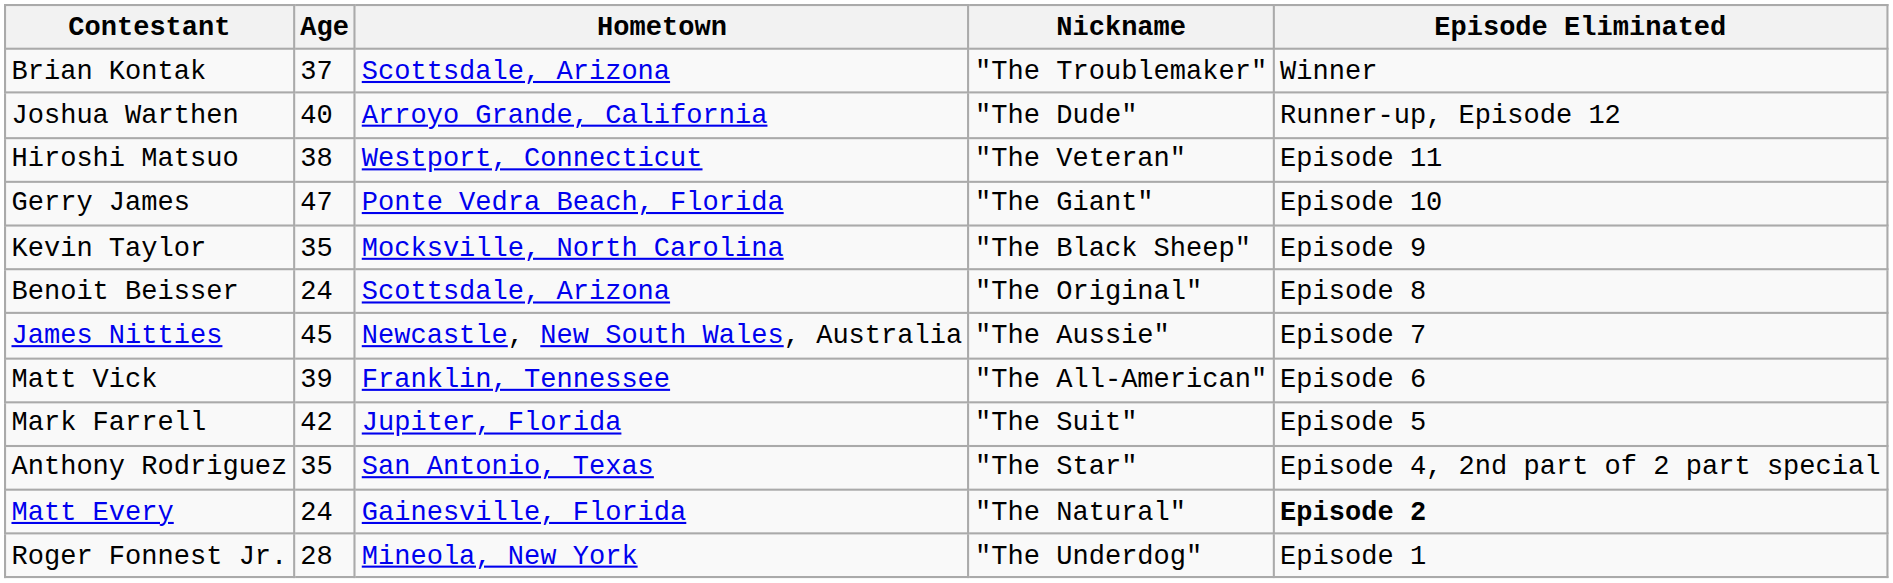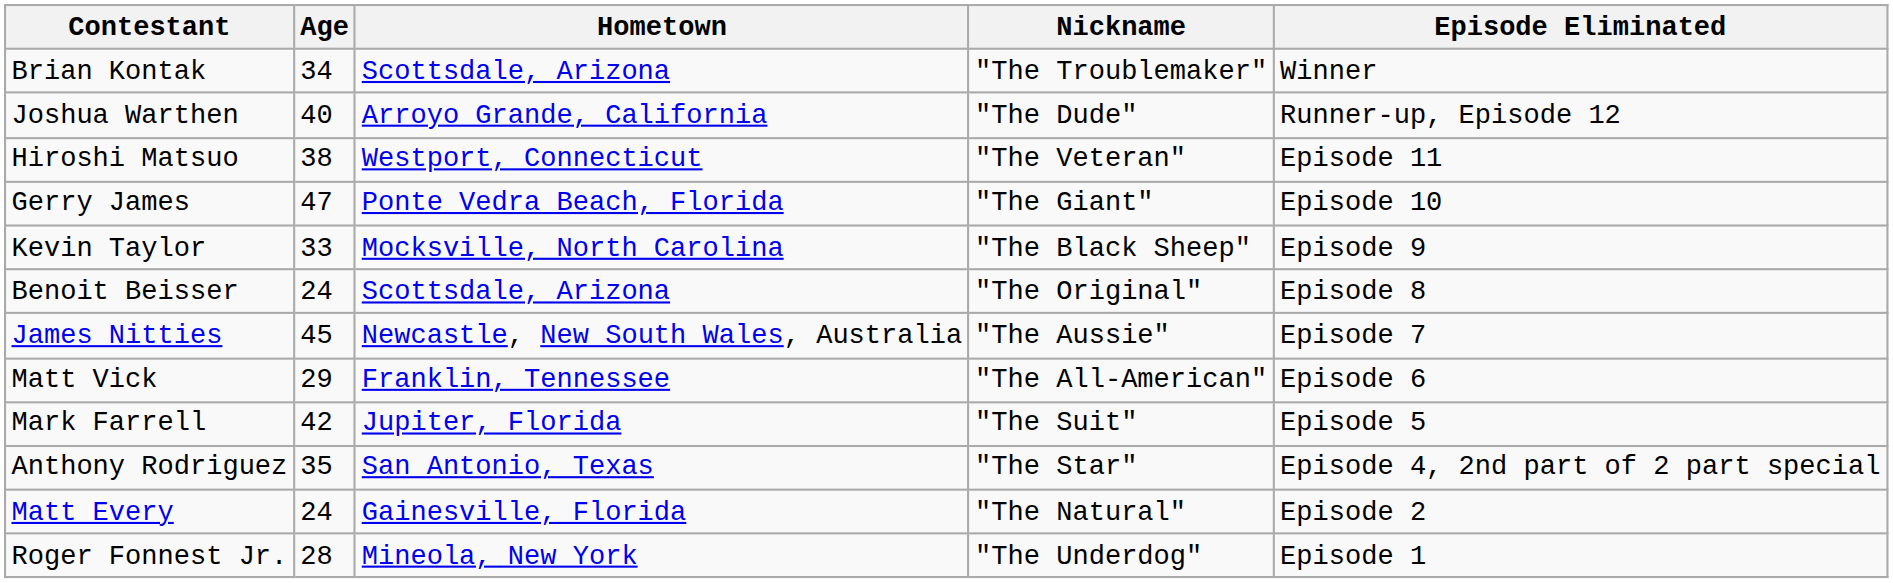Brian Kontak | Age: 37 -> 34
Kevin Taylor | Age: 35 -> 33
Matt Vick | Age: 39 -> 29
Matt Every | Episode Eliminated: bold -> normal
